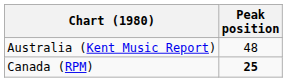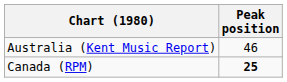Australia (Kent Music Report) | Peak position: 48 -> 46
